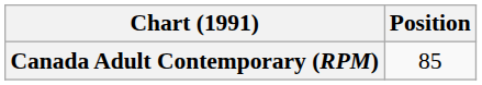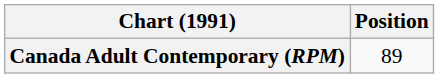Canada Adult Contemporary (RPM) | Position: 85 -> 89
